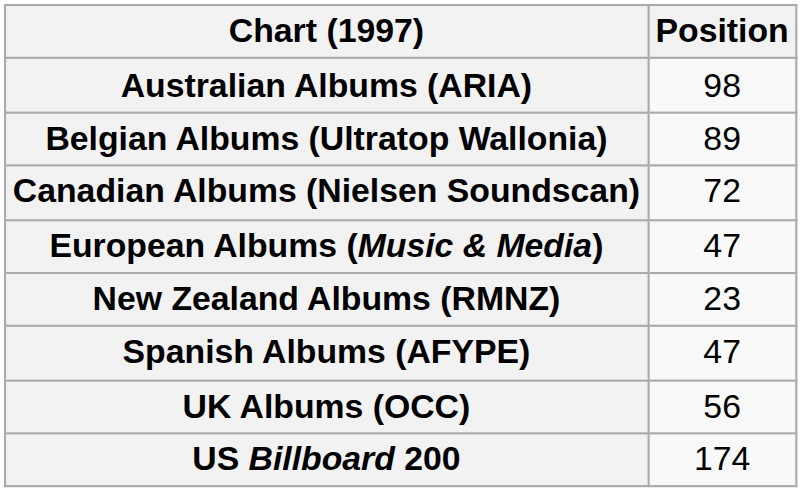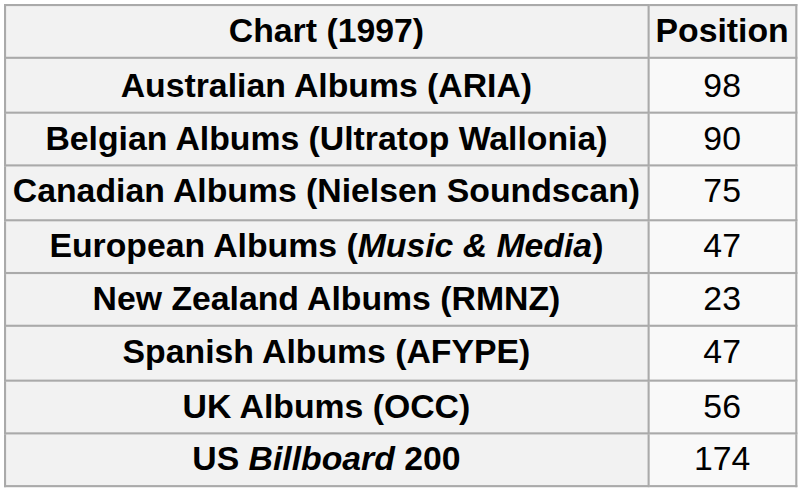Belgian Albums (Ultratop Wallonia) | Position: 89 -> 90
Canadian Albums (Nielsen Soundscan) | Position: 72 -> 75
